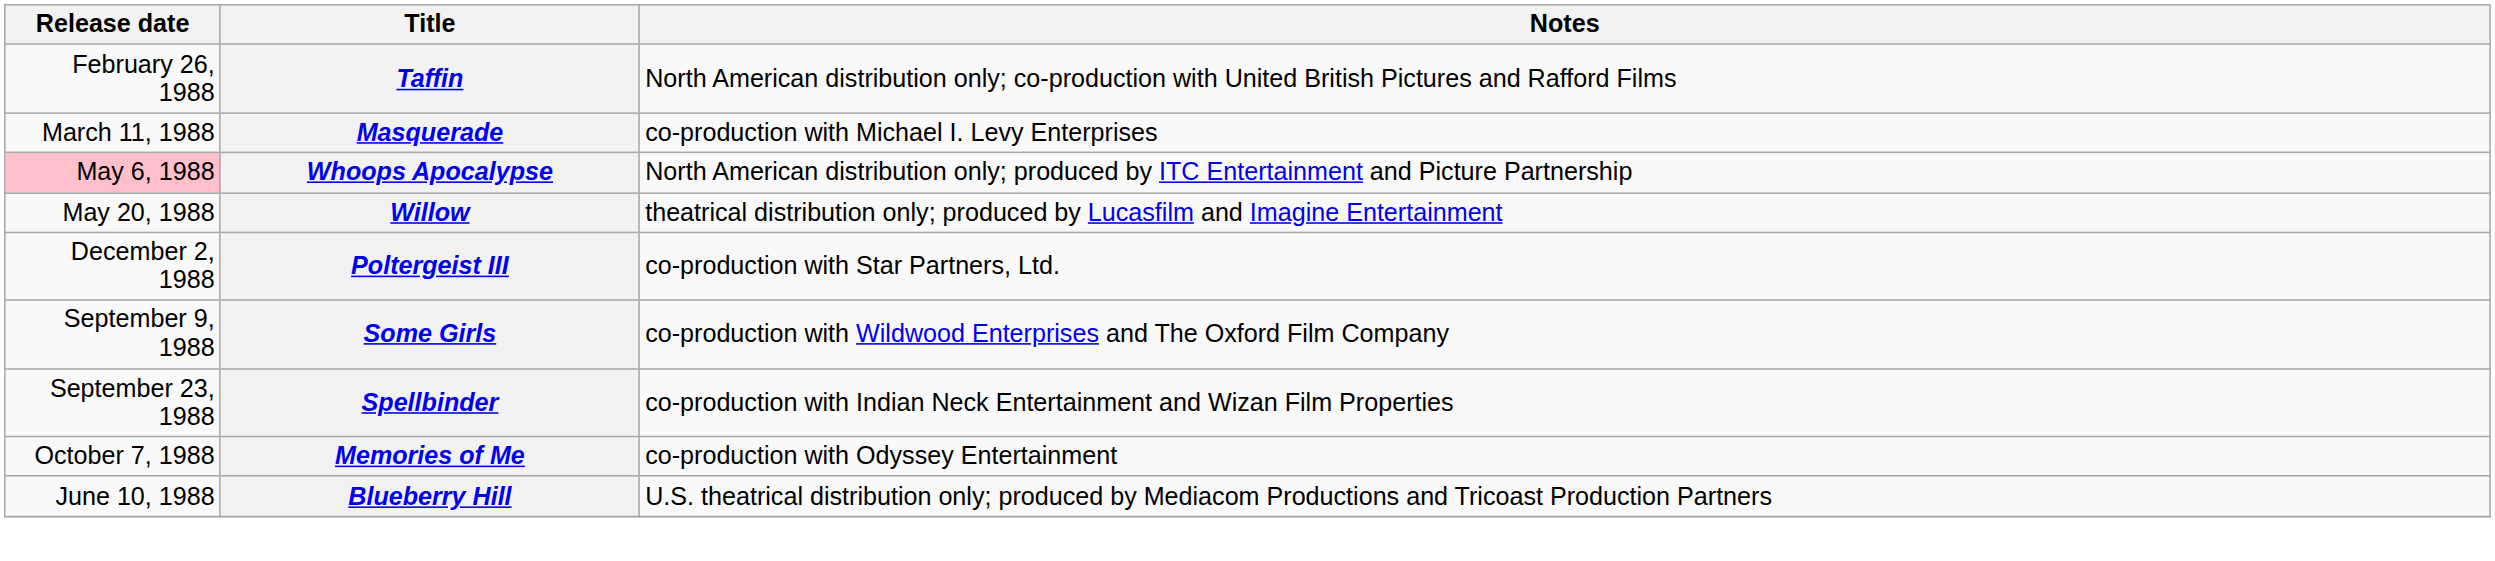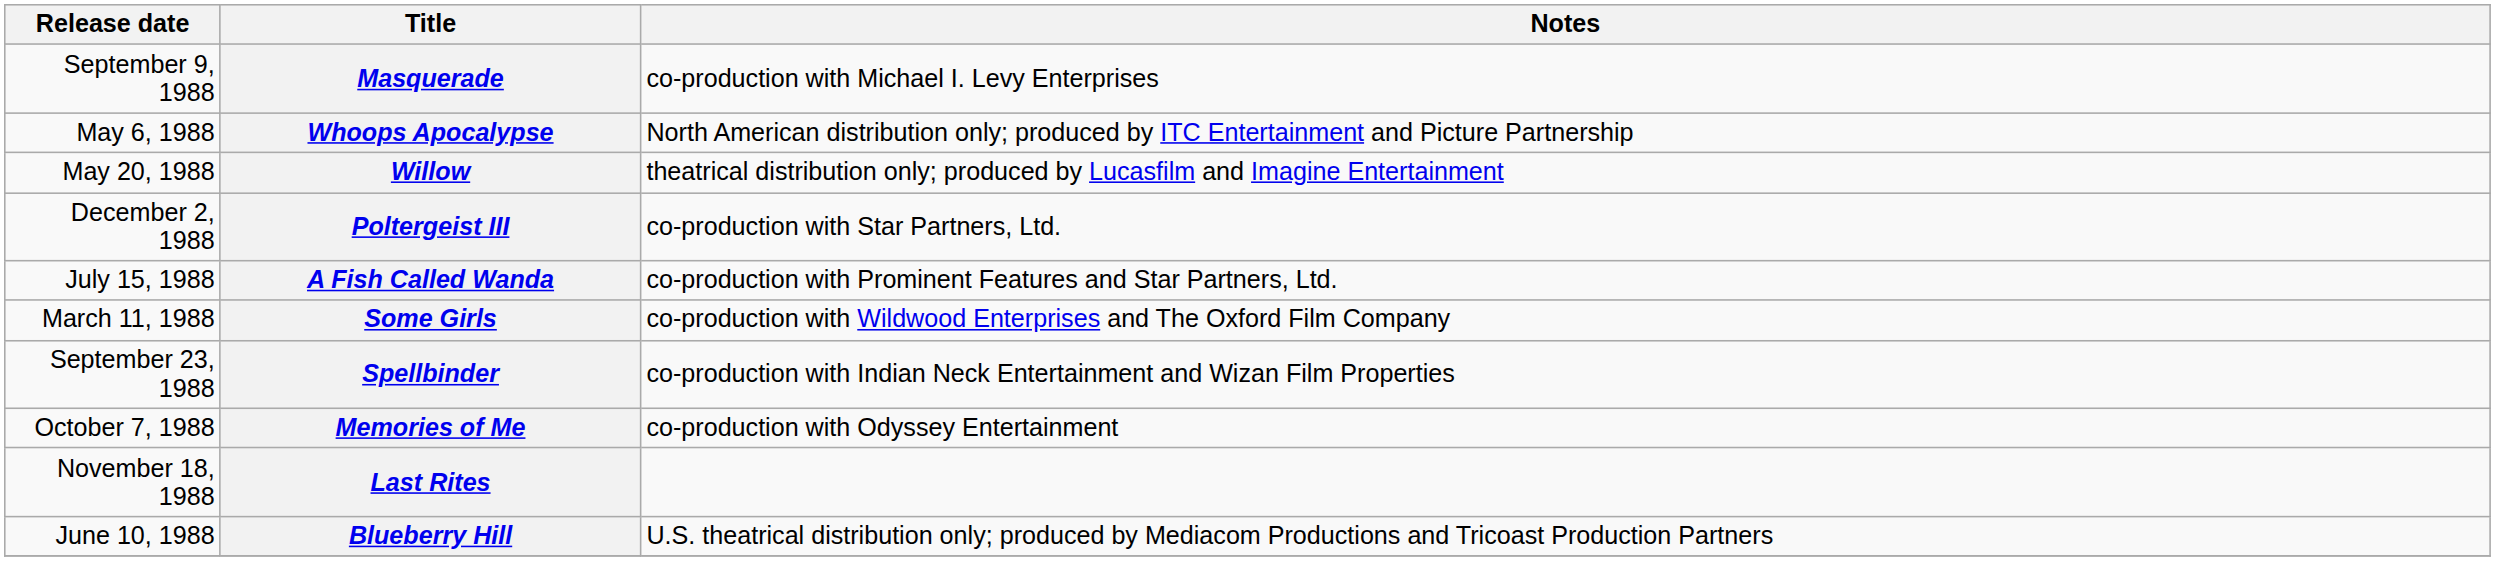- row: February 26, 1988 | Taffin | North American distribution only; co-production with United British Pictures and Rafford Films
Masquerade | Release date: March 11, 1988 -> September 9, 1988
Whoops Apocalypse | Release date: pink background -> no background
+ row: July 15, 1988 | A Fish Called Wanda | co-production with Prominent Features and Star Partners, Ltd.
Some Girls | Release date: September 9, 1988 -> March 11, 1988
+ row: November 18, 1988 | Last Rites
